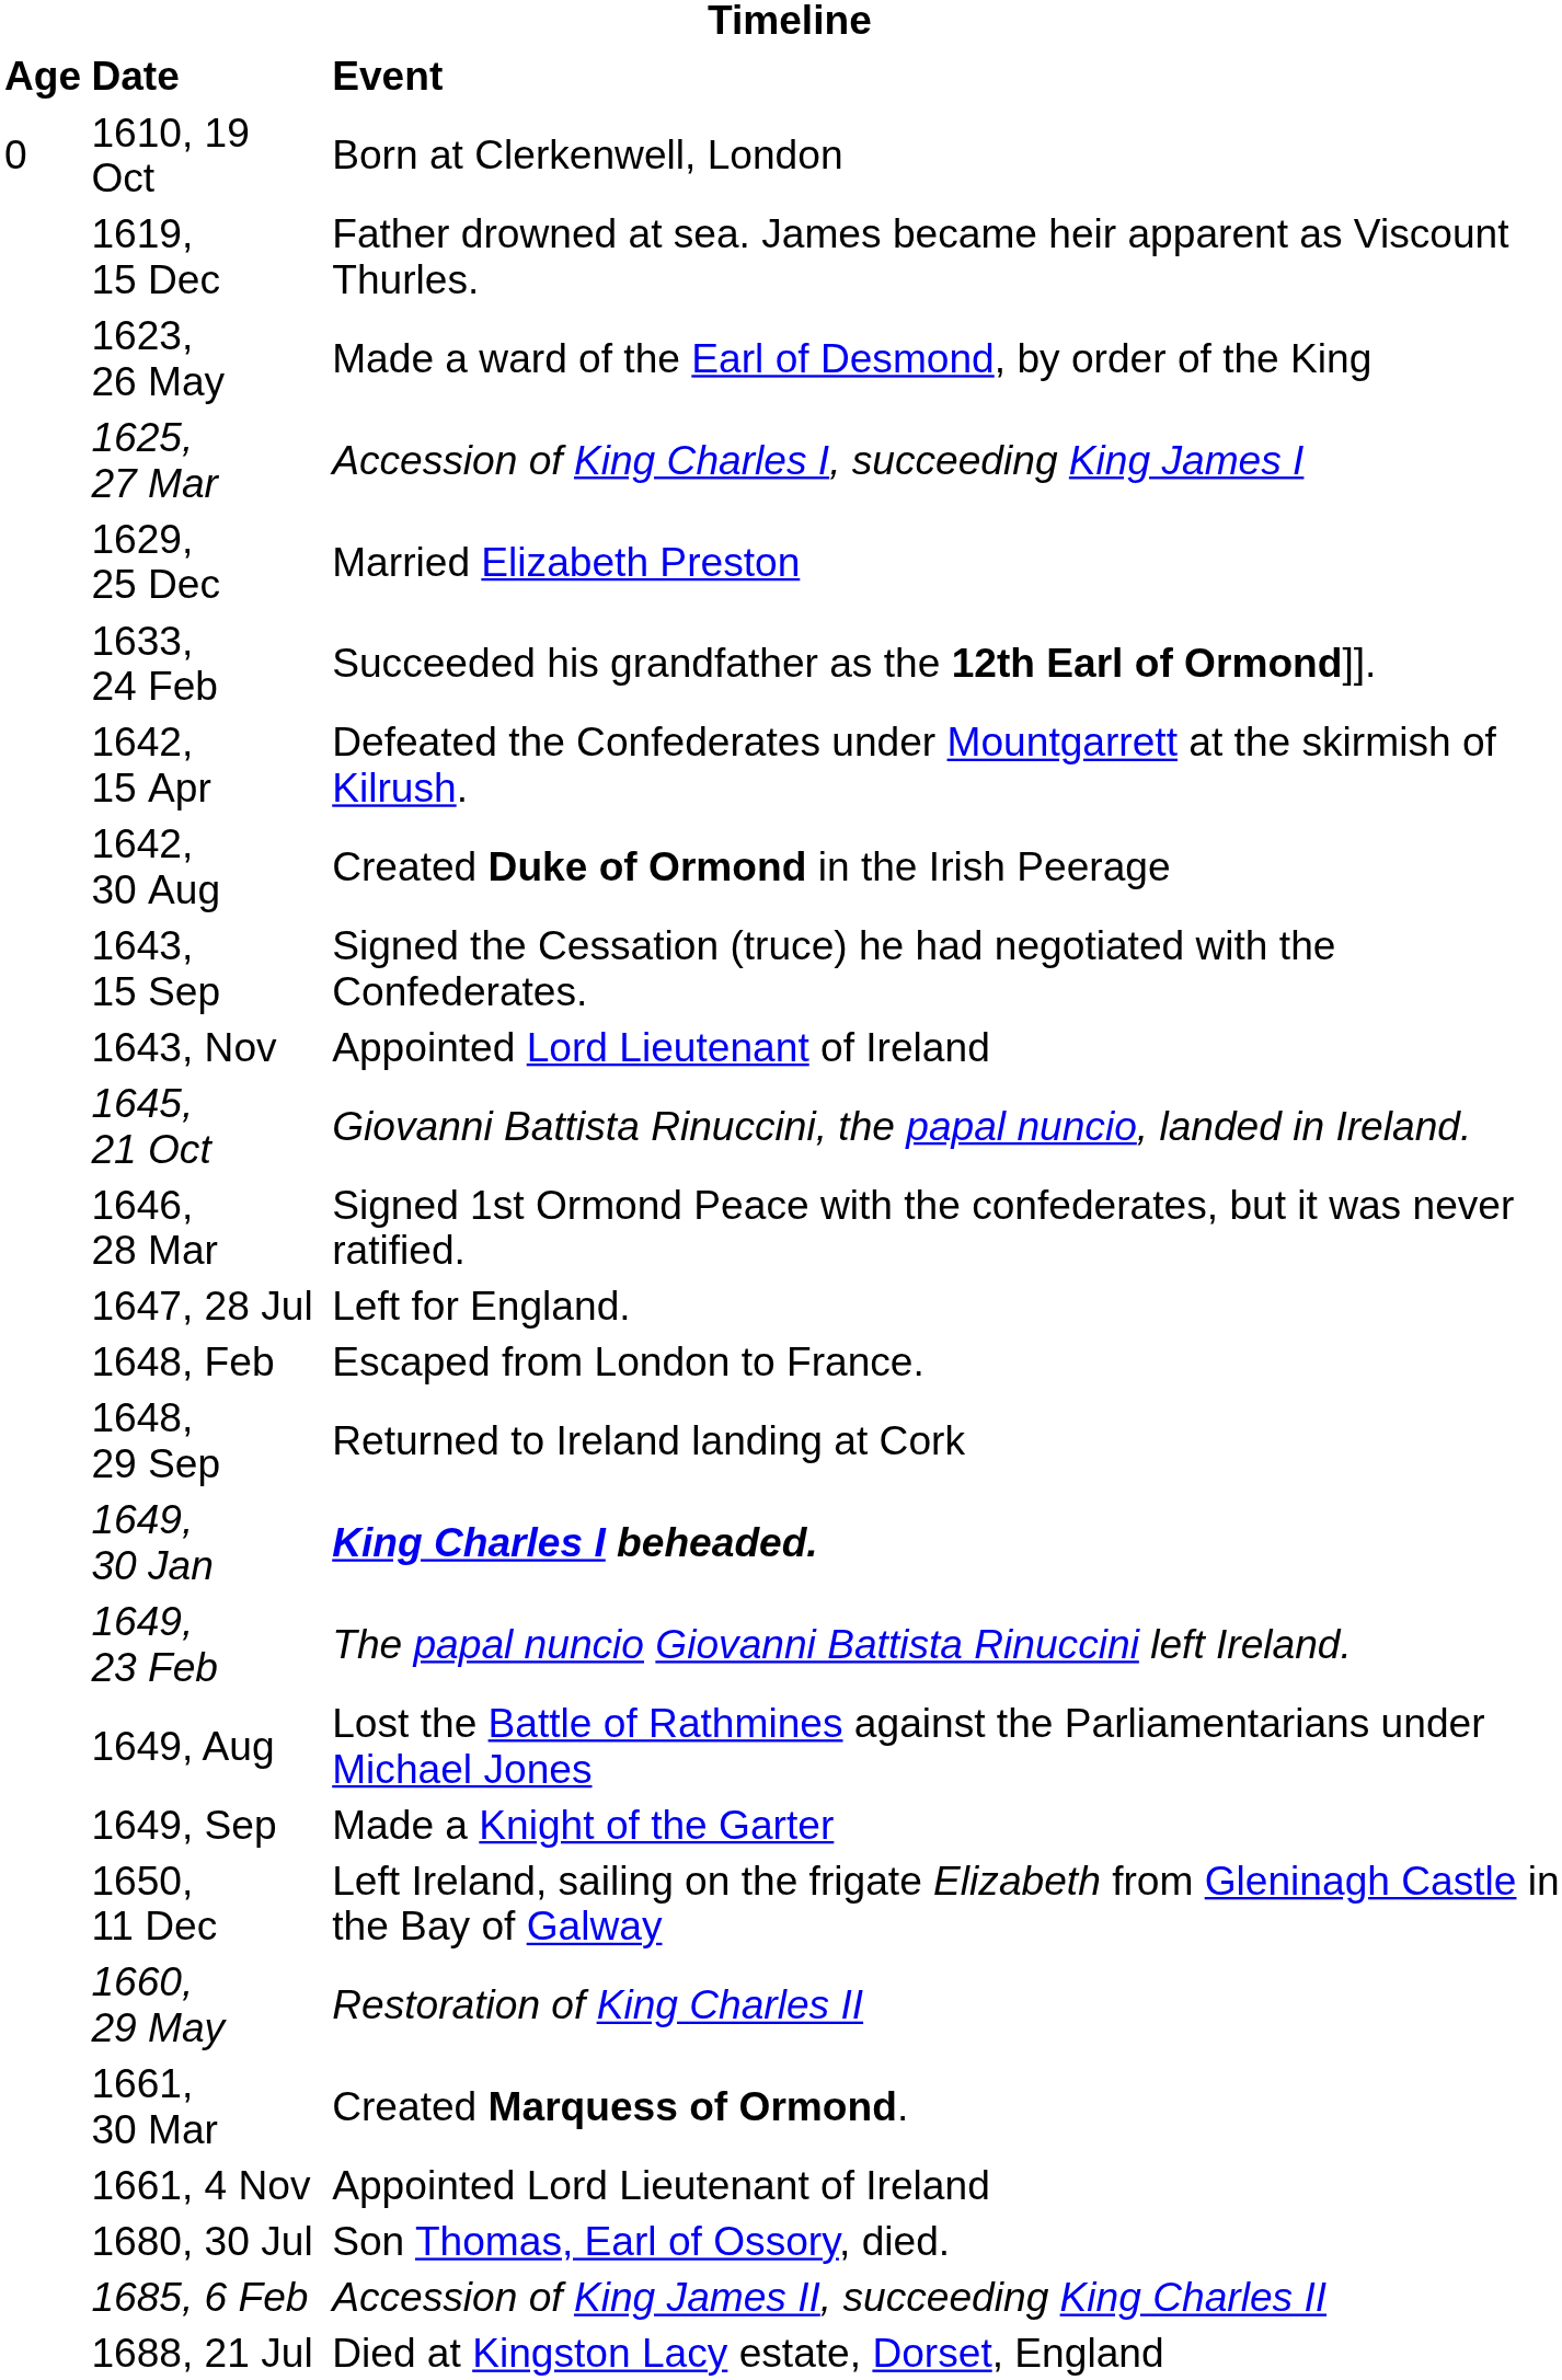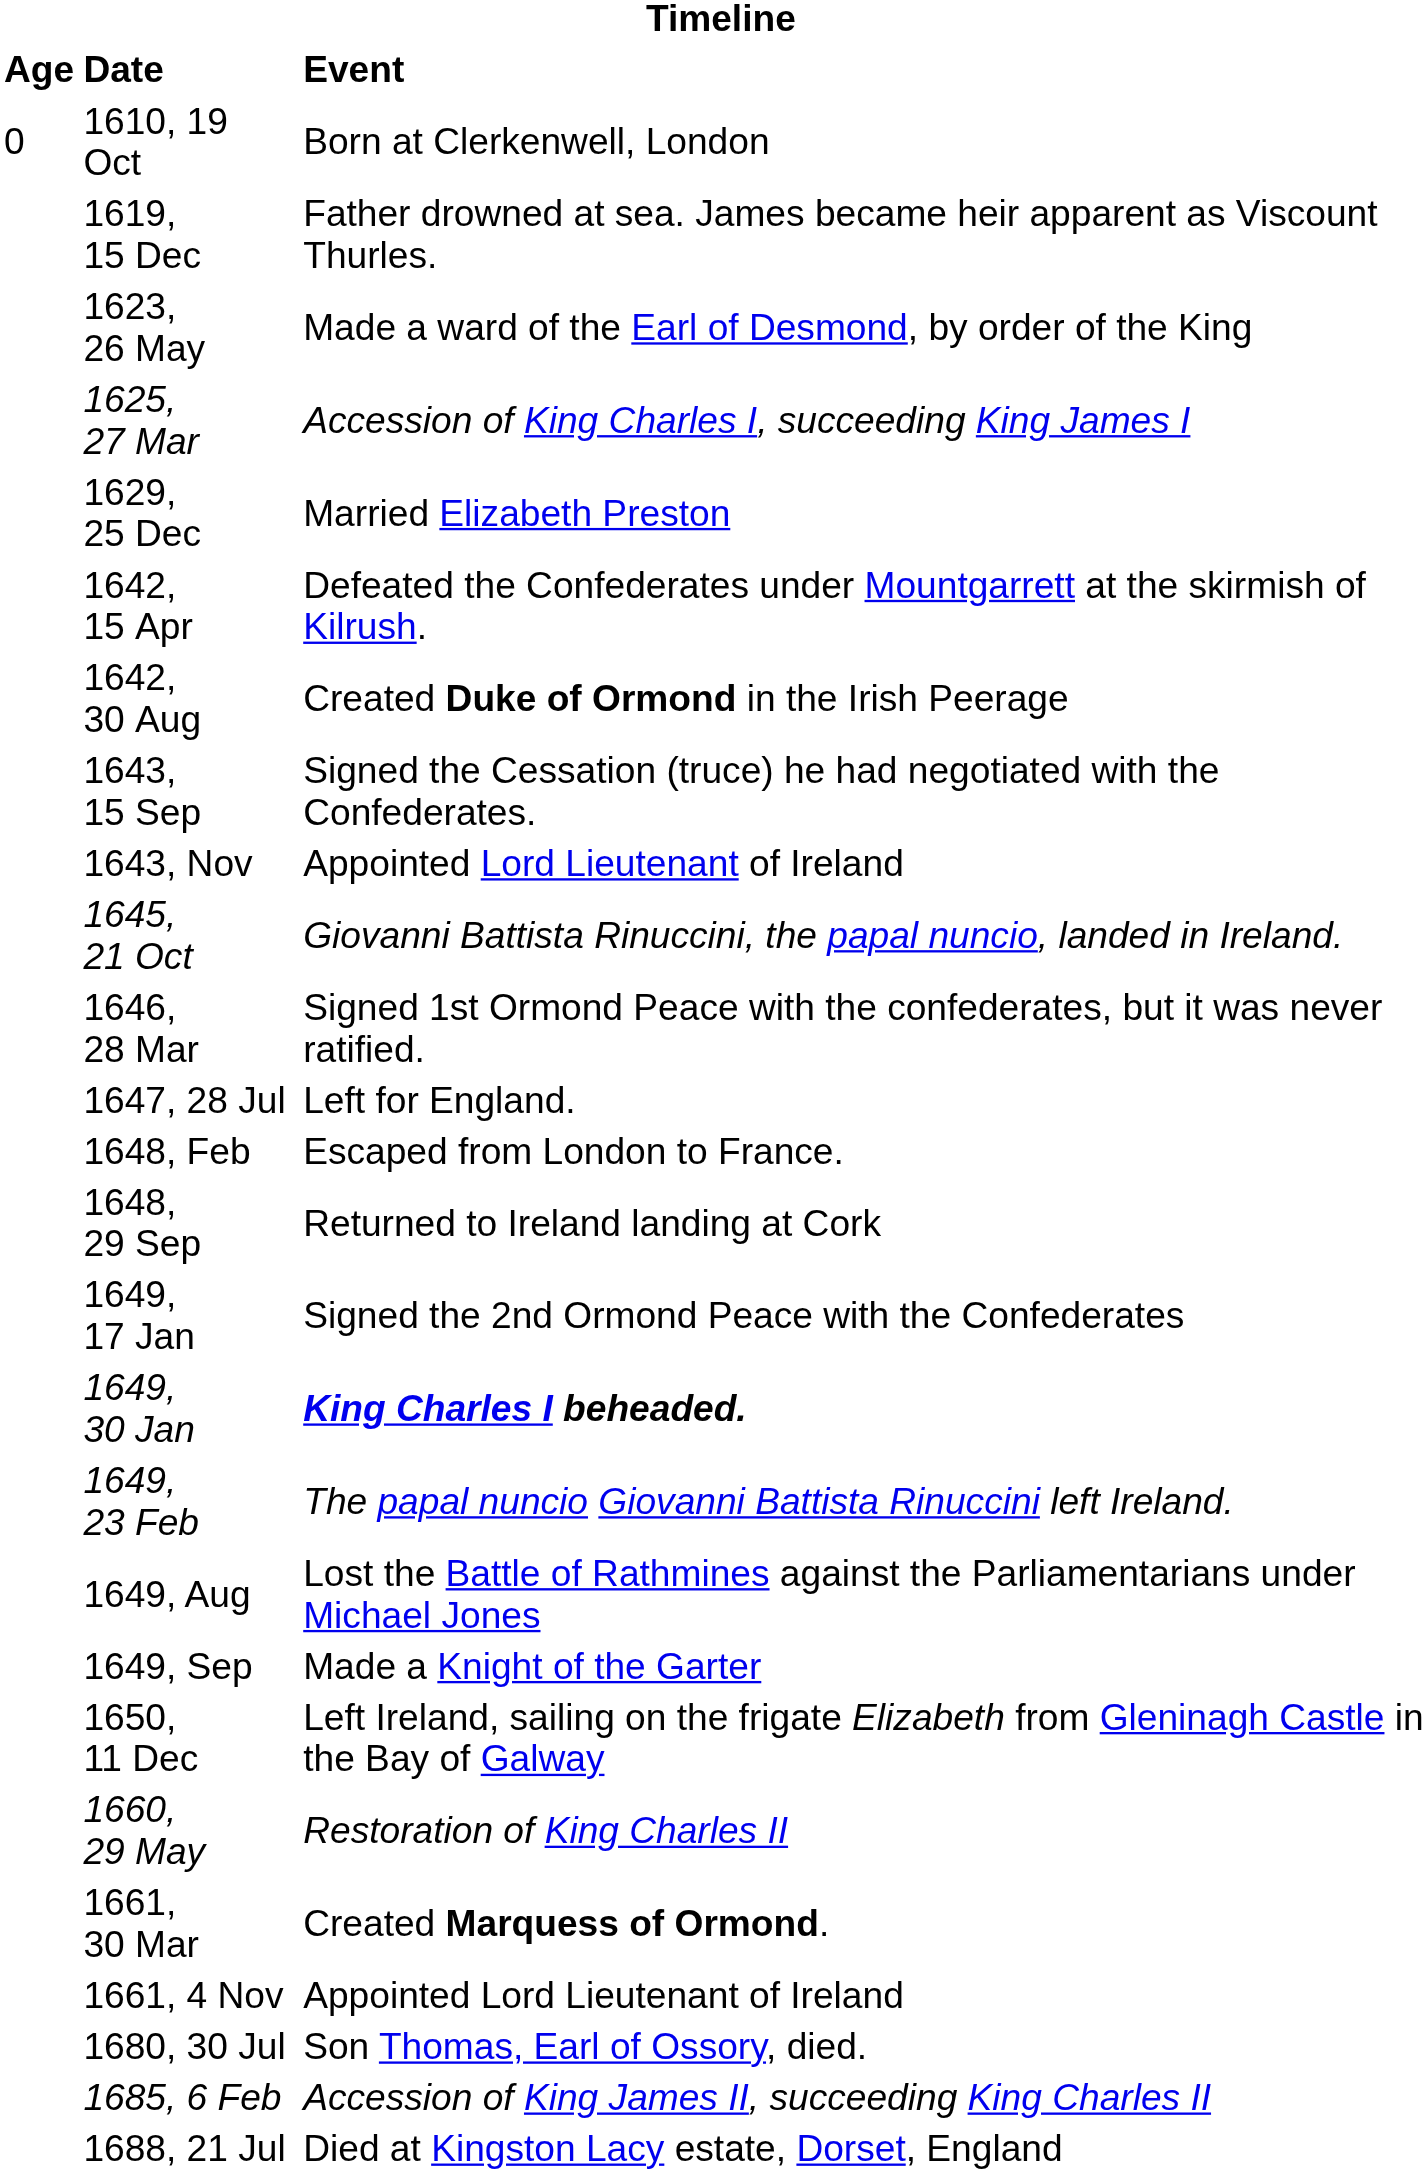- row: 1633, 24 Feb | Succeeded his grandfather as the 12th Earl of Ormond]].
+ row: 1649, 17 Jan | Signed the 2nd Ormond Peace with the Confederates
